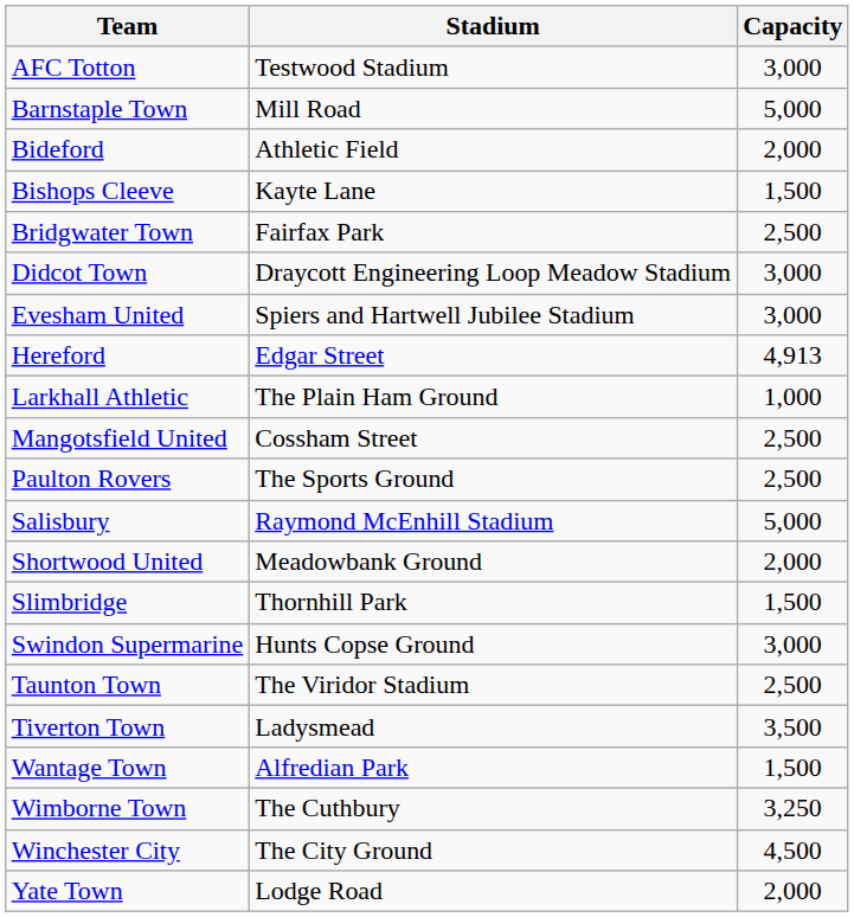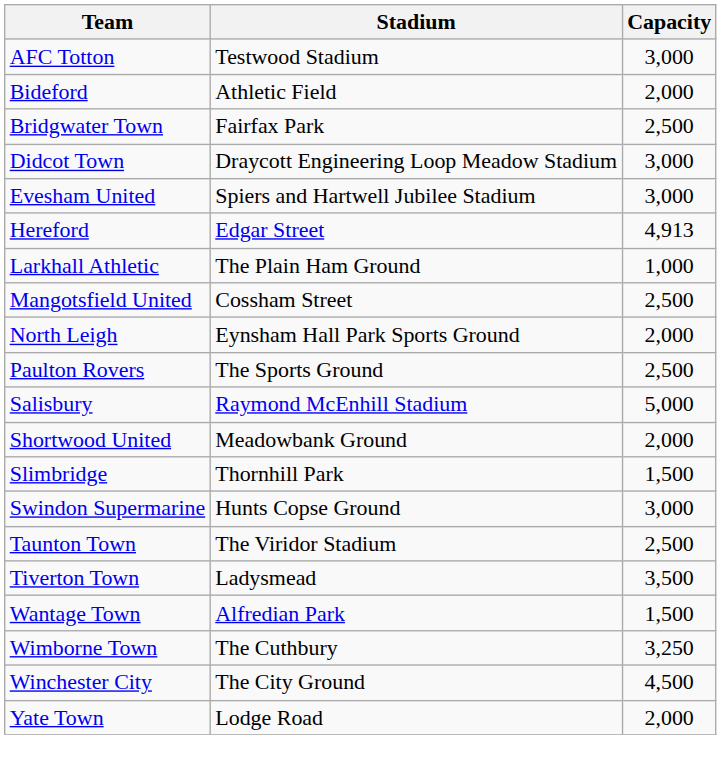- row: Barnstaple Town | Mill Road | 5,000
- row: Bishops Cleeve | Kayte Lane | 1,500
+ row: North Leigh | Eynsham Hall Park Sports Ground | 2,000
